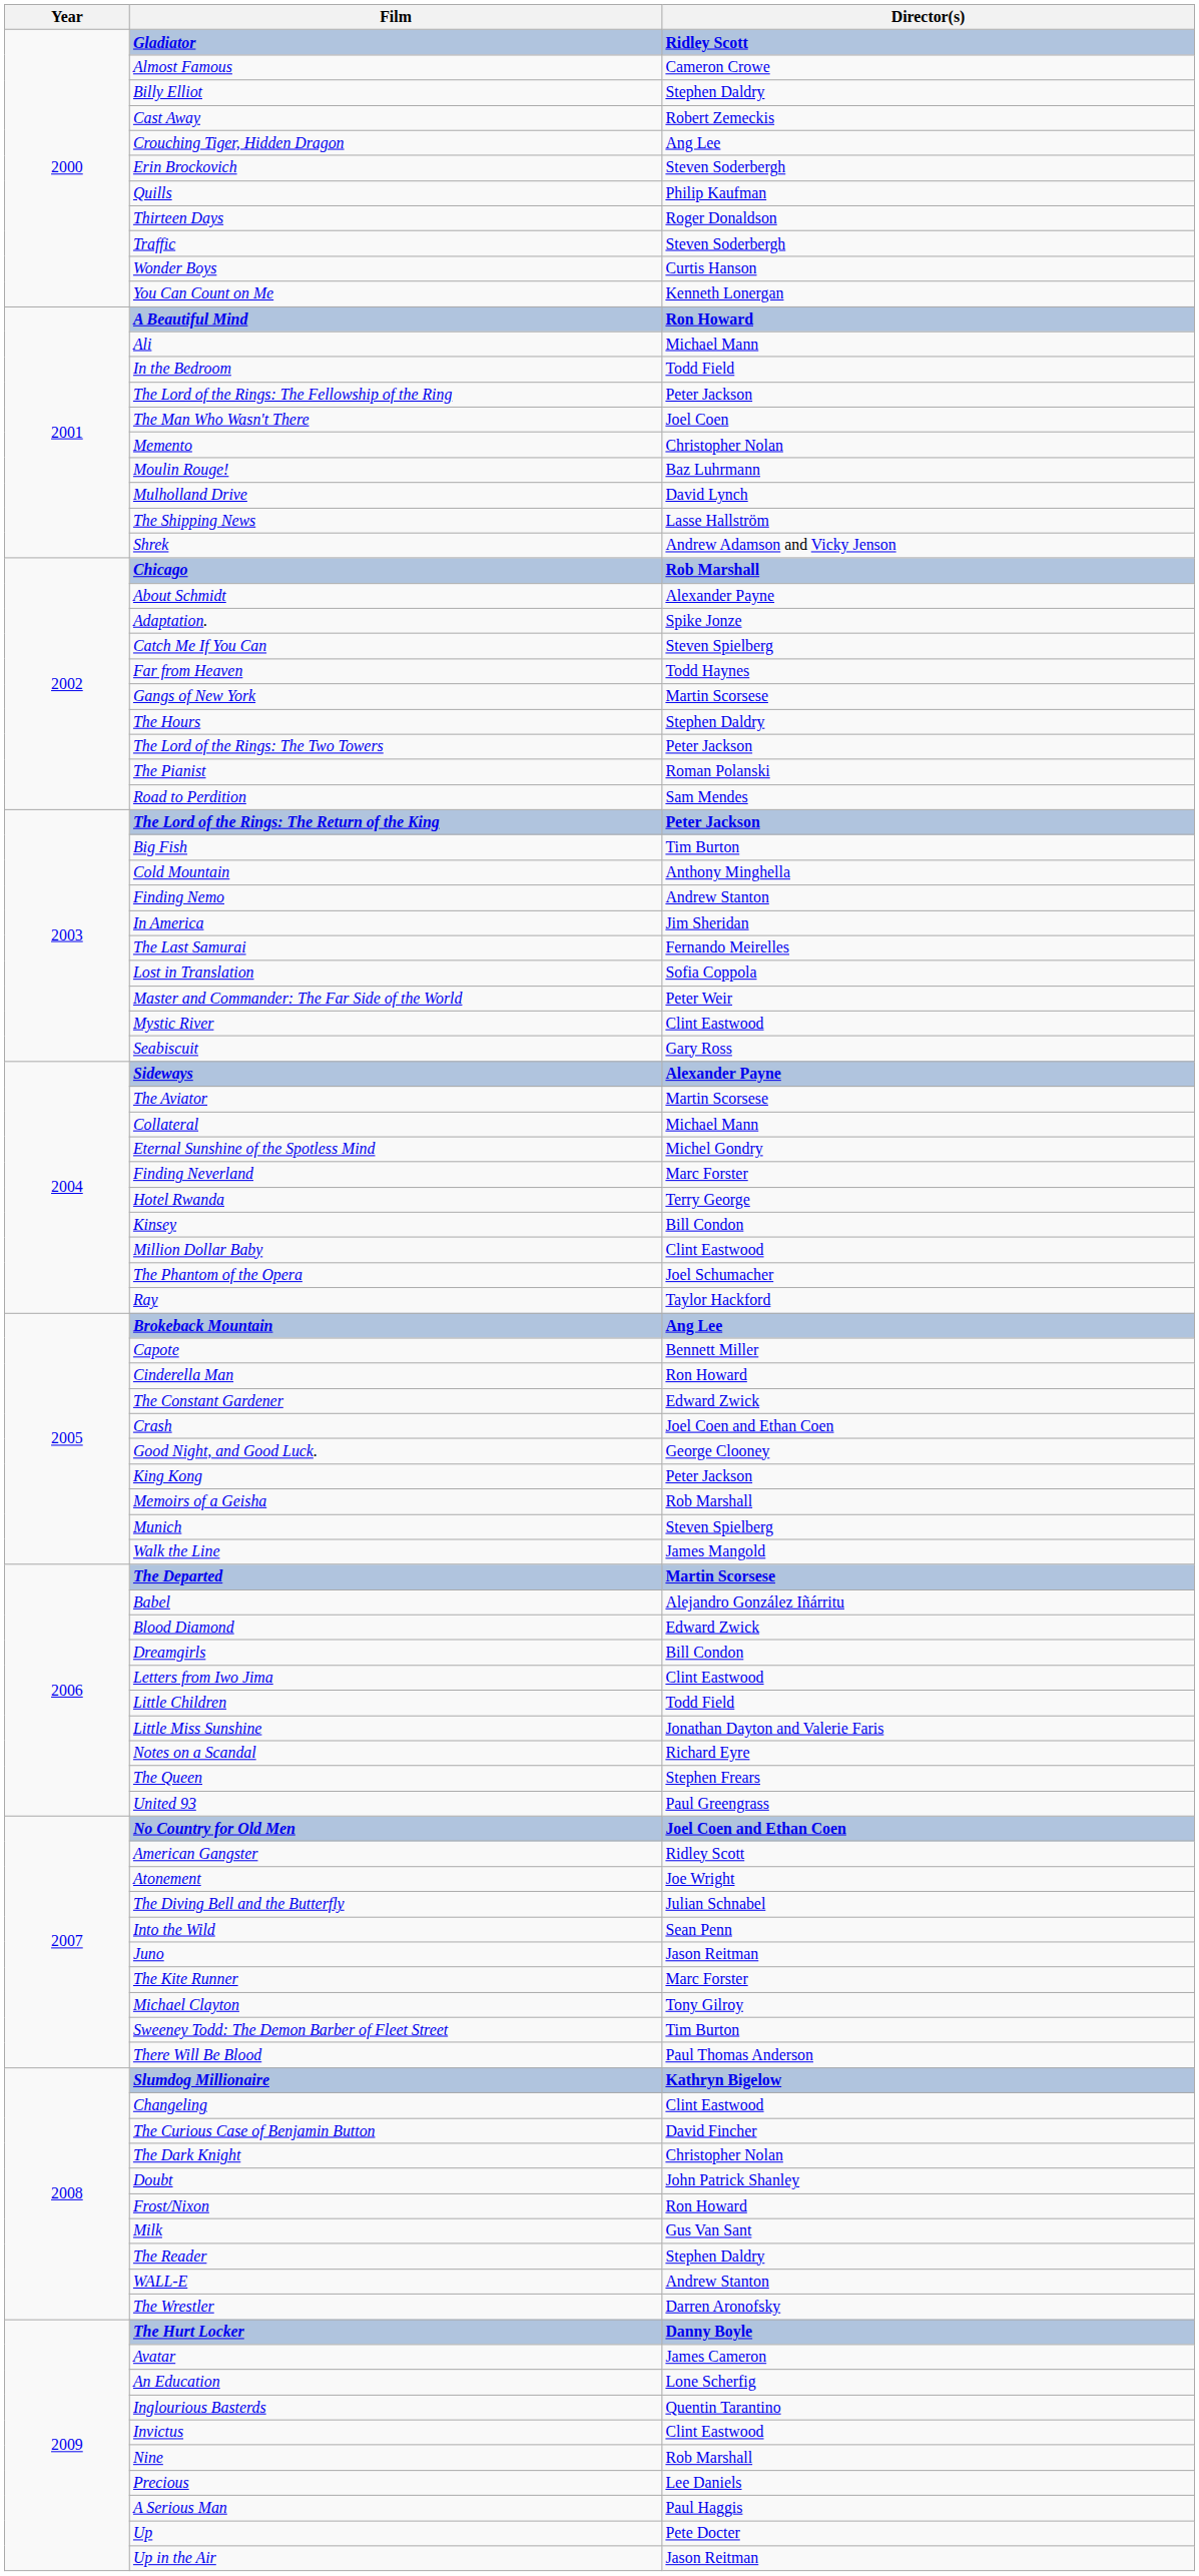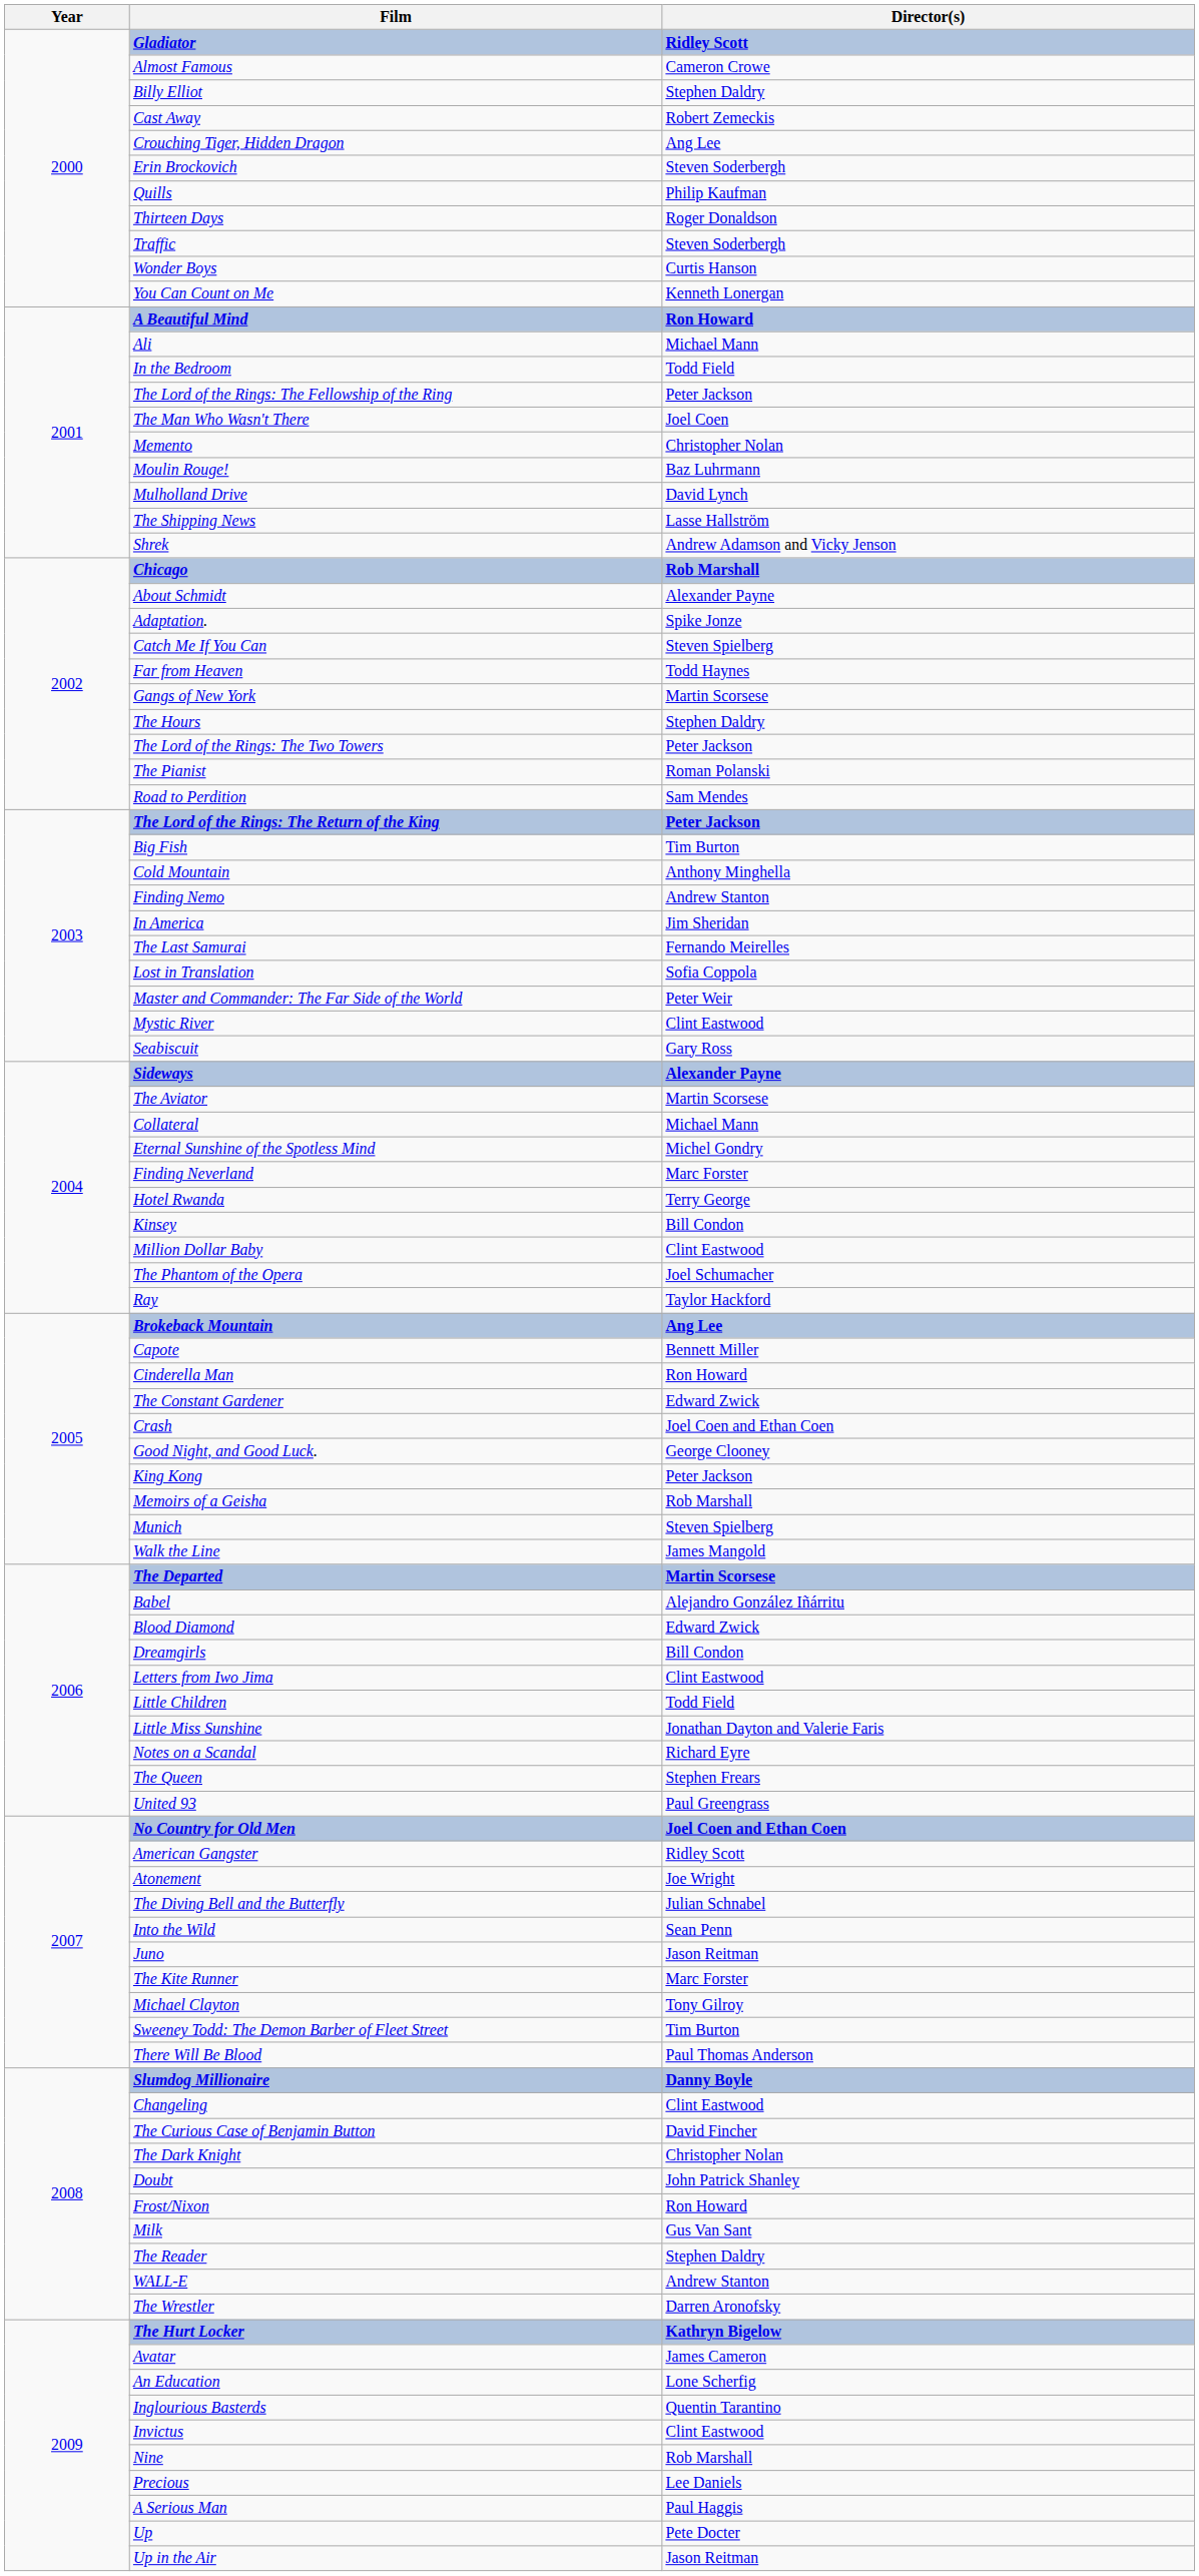Slumdog Millionaire | Director(s): Kathryn Bigelow -> Danny Boyle
The Hurt Locker | Director(s): Danny Boyle -> Kathryn Bigelow
